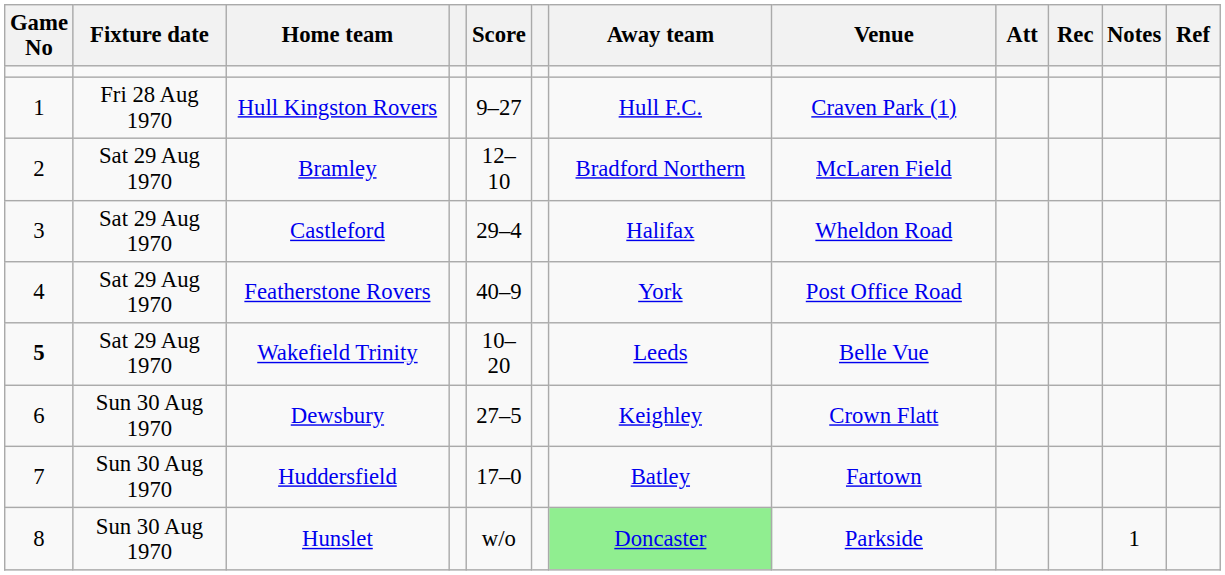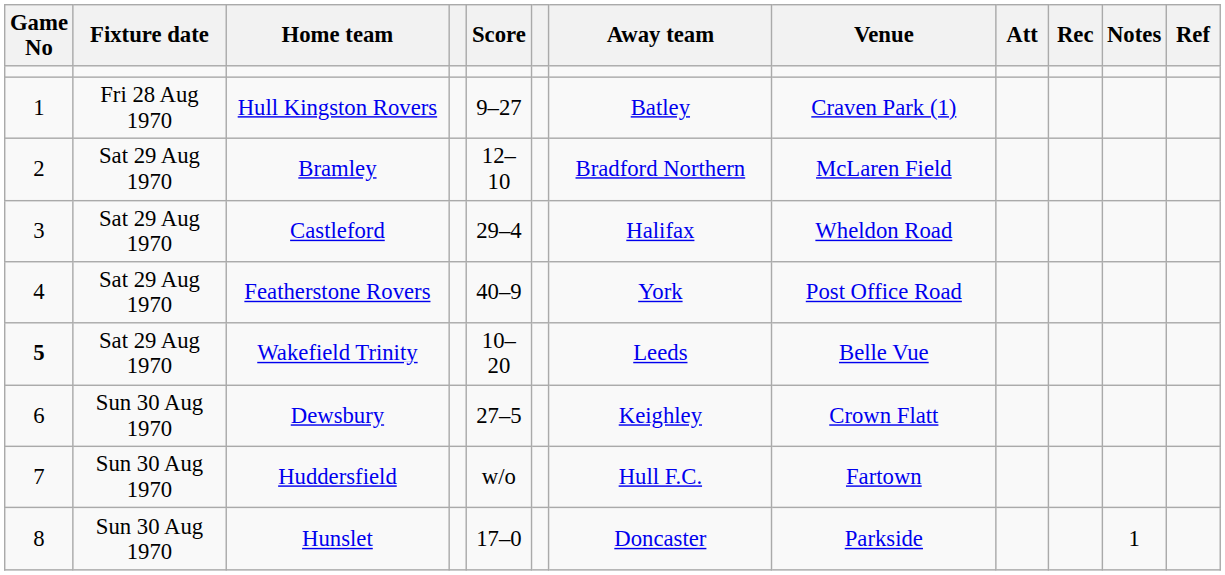Hull Kingston Rovers | Away team: Hull F.C. -> Batley
Huddersfield | Score: 17–0 -> w/o
Huddersfield | Away team: Batley -> Hull F.C.
Hunslet | Score: w/o -> 17–0
Hunslet | Away team: lightgreen background -> no background
